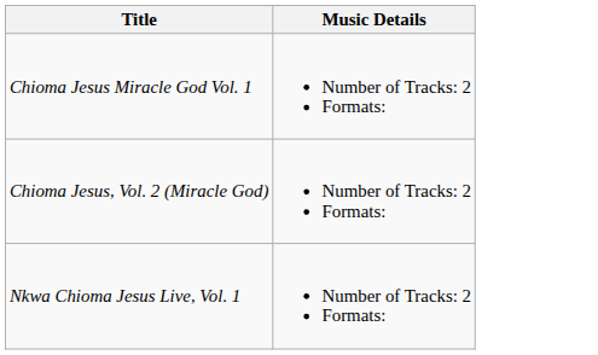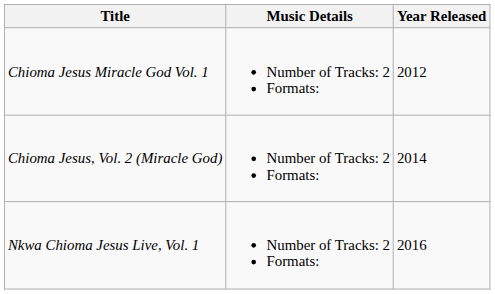+ column: Year Released | 2012 | 2014 | 2016
